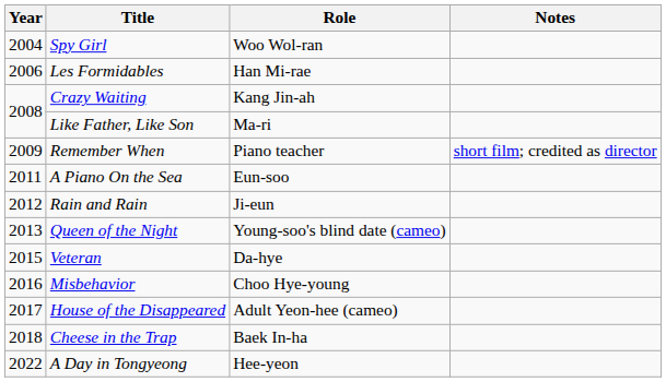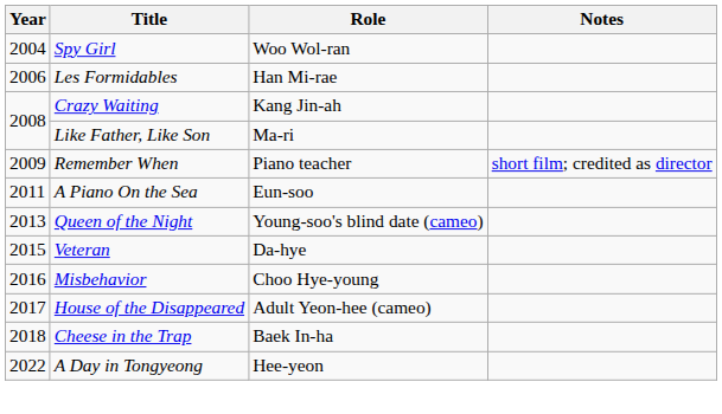- row: 2012 | Rain and Rain | Ji-eun
